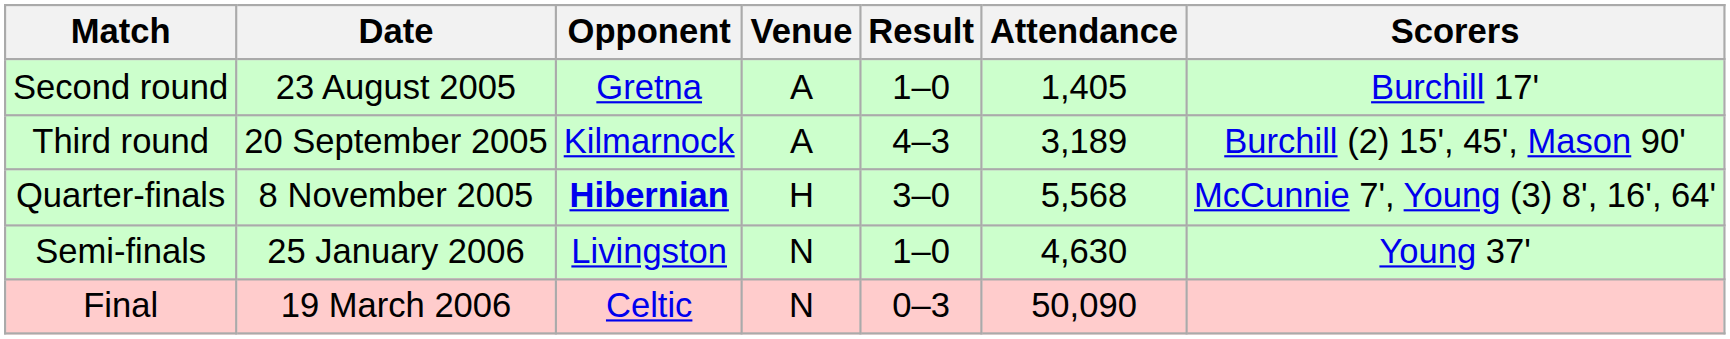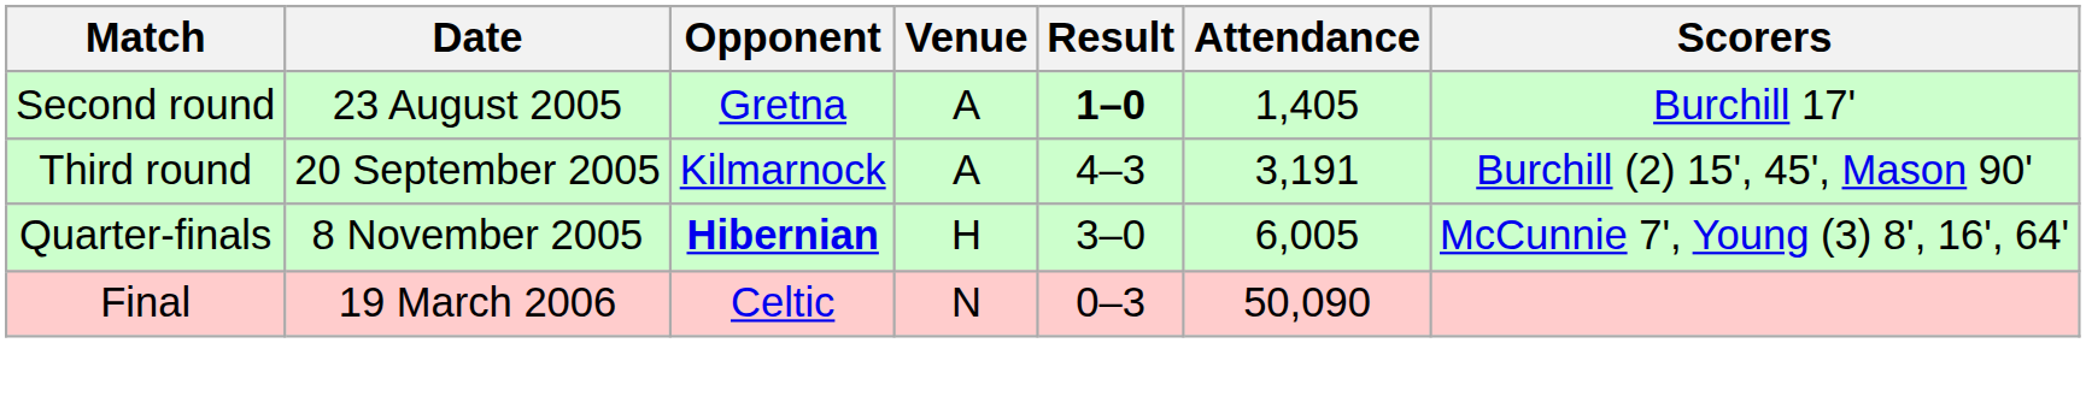Second round | Result: normal -> bold
Third round | Attendance: 3,189 -> 3,191
Quarter-finals | Attendance: 5,568 -> 6,005
- row: Semi-finals | 25 January 2006 | Livingston | N | 1–0 | 4,630 | Young 37'
